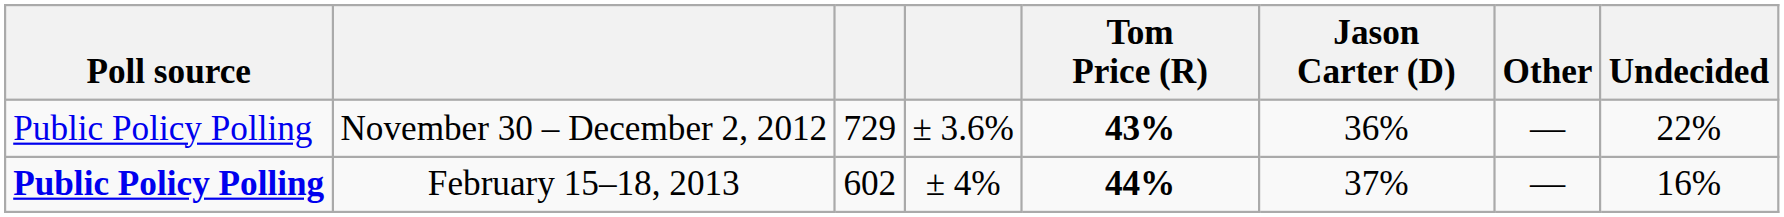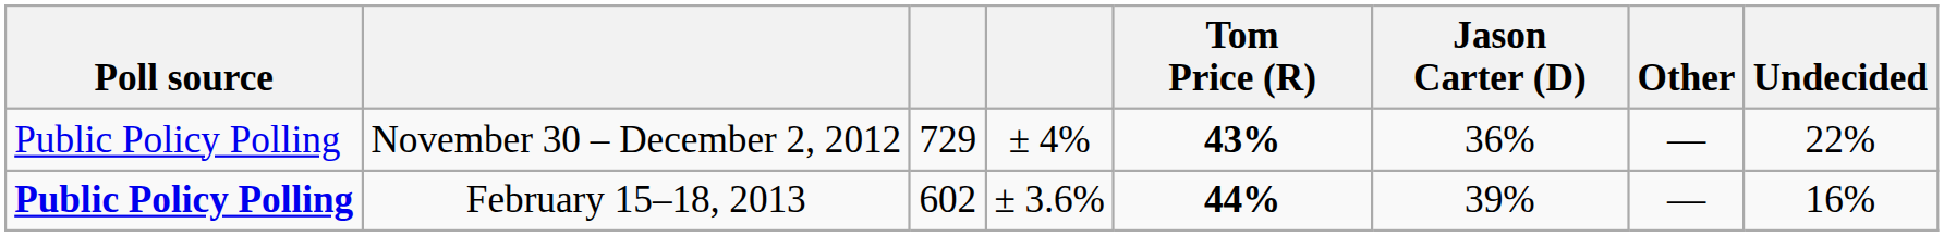November 30 – December 2, 2012 | column 4: ± 3.6% -> ± 4%
February 15–18, 2013 | column 4: ± 4% -> ± 3.6%
February 15–18, 2013 | Jason Carter (D): 37% -> 39%
